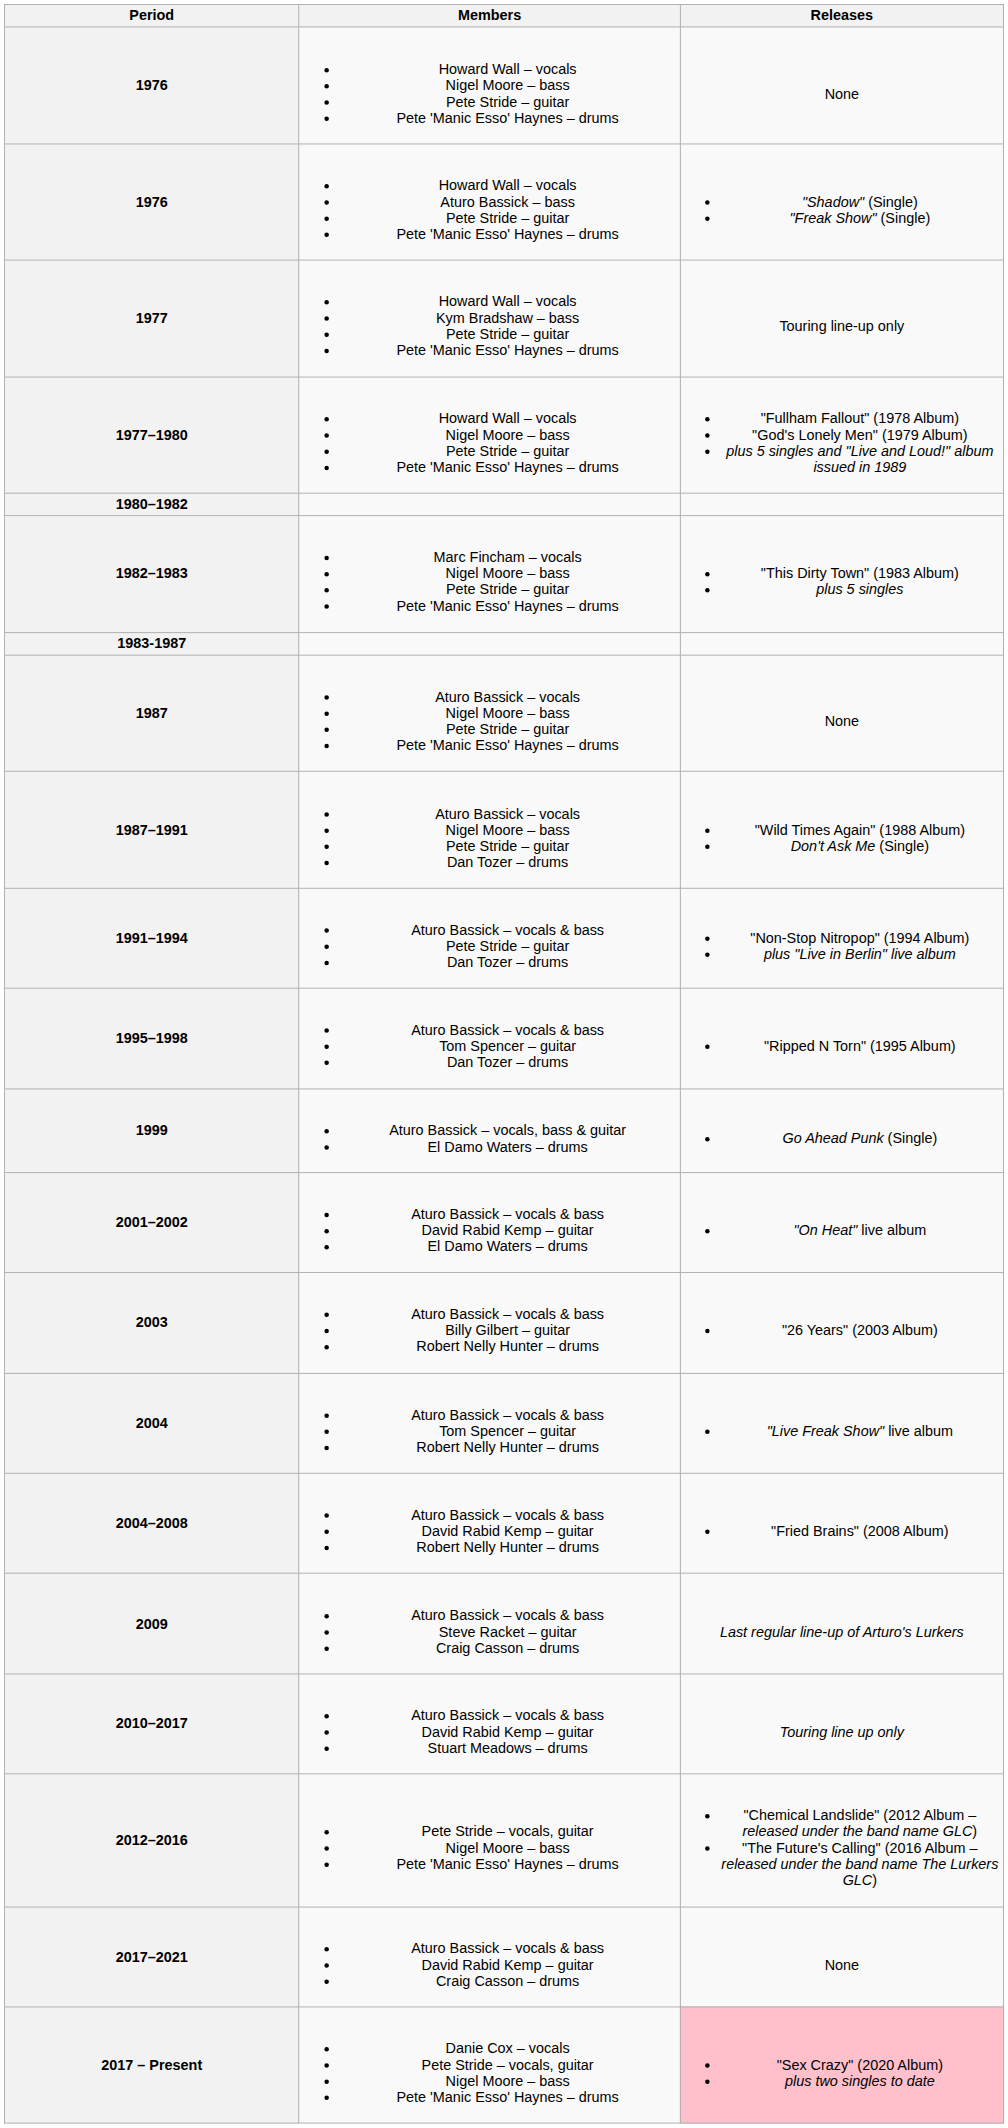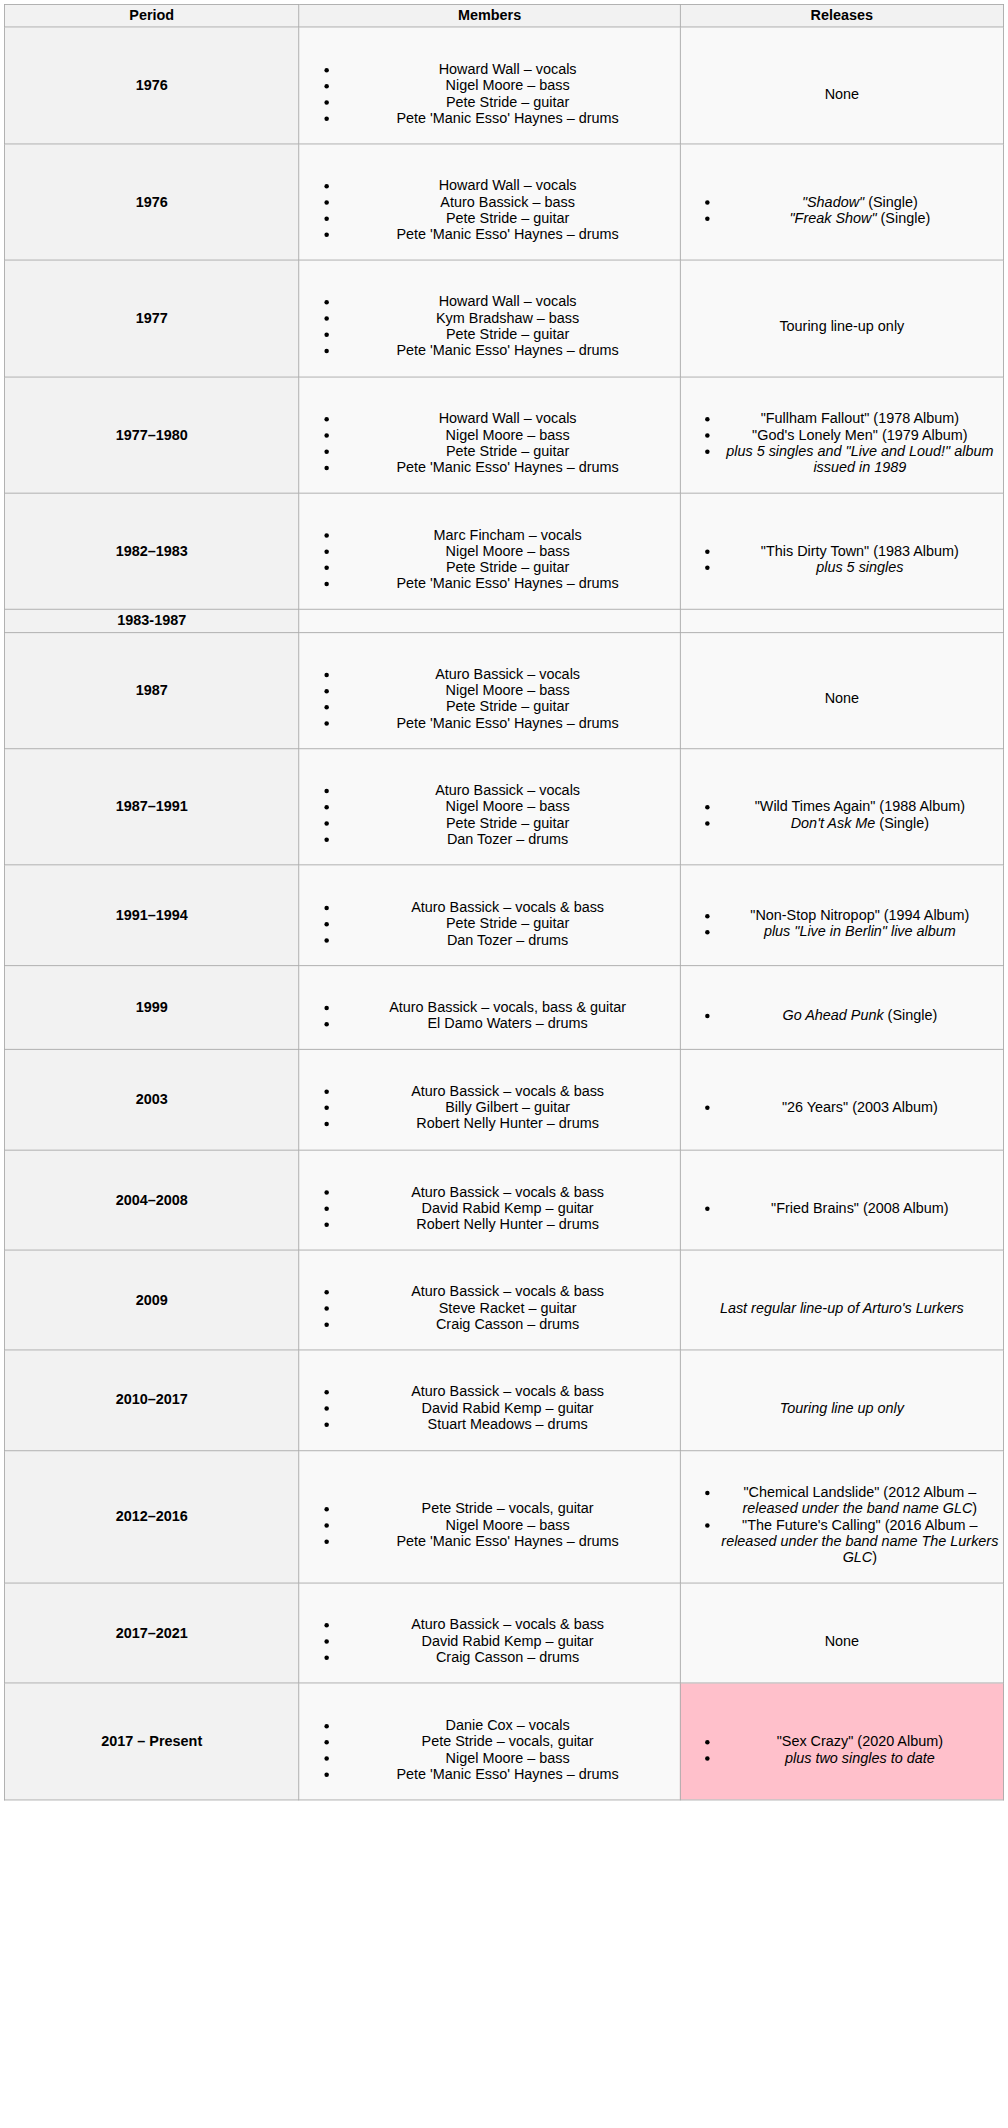- row: 1980–1982
- row: 1995–1998 | Aturo Bassick – vocals & bass Tom Spencer – guitar Dan Tozer – drums | "Ripped N Torn" (1995 Album)
- row: 2001–2002 | Aturo Bassick – vocals & bass David Rabid Kemp – guitar El Damo Waters – drums | "On Heat" live album
- row: 2004 | Aturo Bassick – vocals & bass Tom Spencer – guitar Robert Nelly Hunter – drums | "Live Freak Show" live album
